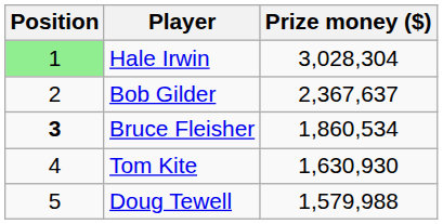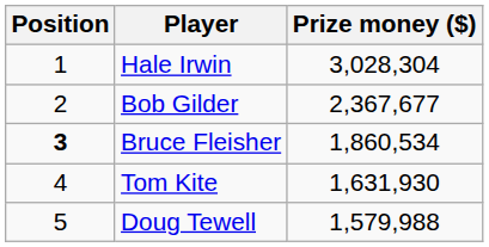Hale Irwin | Position: lightgreen background -> no background
Bob Gilder | Prize money ($): 2,367,637 -> 2,367,677
Tom Kite | Prize money ($): 1,630,930 -> 1,631,930
